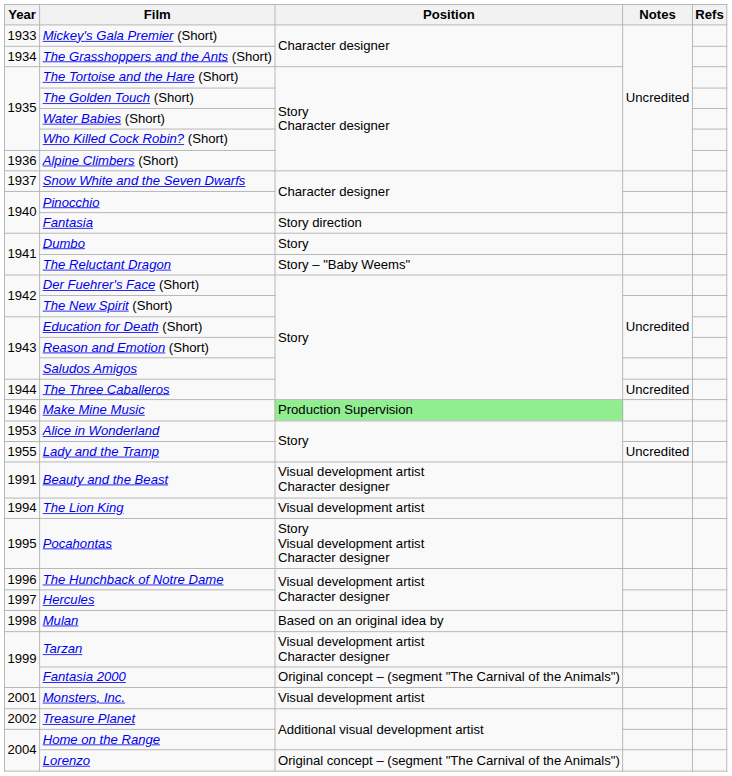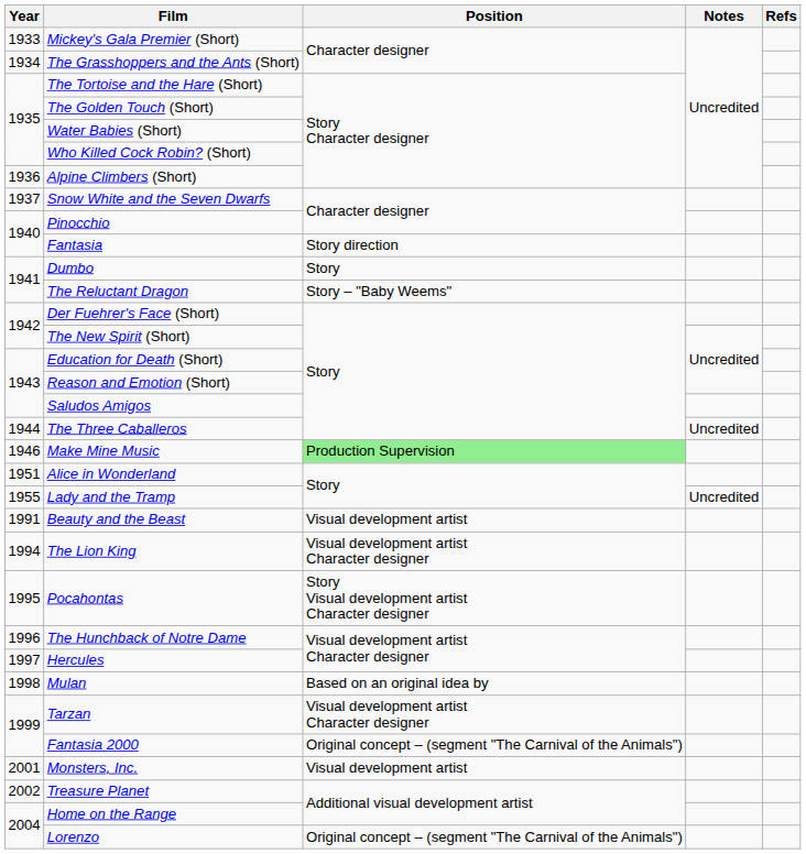Alice in Wonderland | Year: 1953 -> 1951
Beauty and the Beast | Position: Visual development artist Character designer -> Visual development artist
The Lion King | Position: Visual development artist -> Visual development artist Character designer
